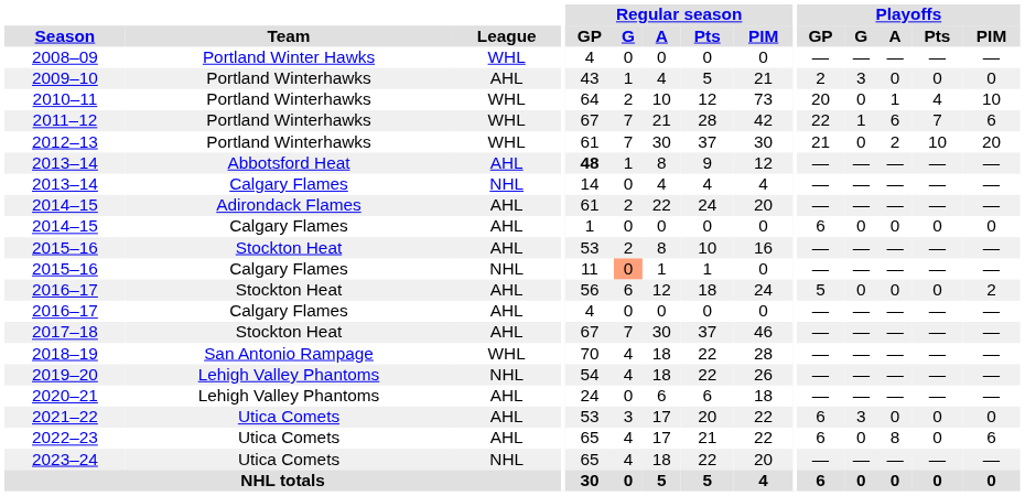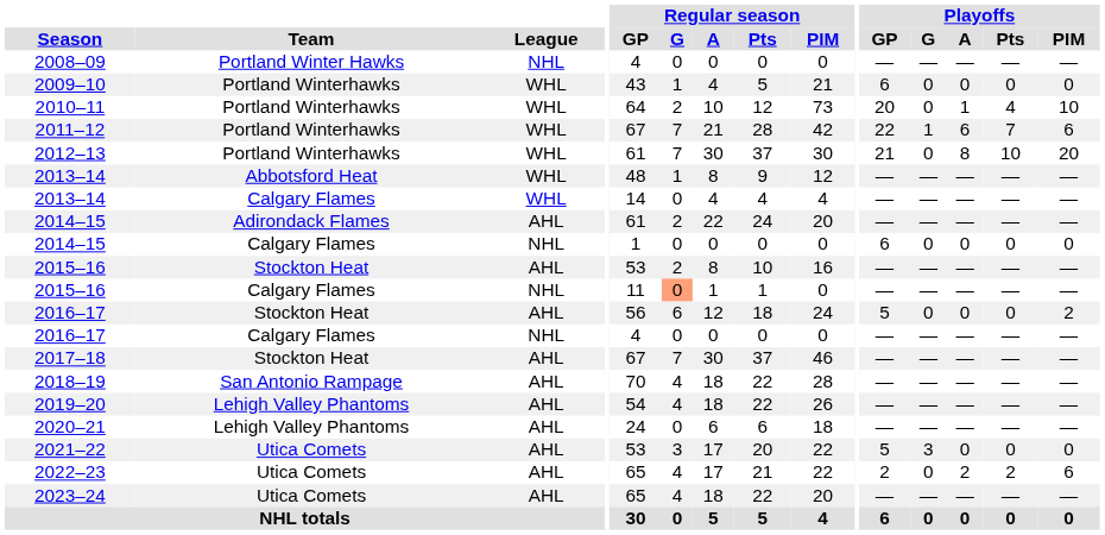2008–09 | League: WHL -> NHL
2009–10 | League: AHL -> WHL
2009–10 | Playoffs / GP: 2 -> 6
2009–10 | Playoffs / G: 3 -> 0
2012–13 | Playoffs / A: 2 -> 8
2013–14 / Abbotsford Heat | League: AHL -> WHL
2013–14 / Abbotsford Heat | Regular season / GP: bold -> normal
2013–14 / Calgary Flames | League: NHL -> WHL
2014–15 / Calgary Flames | League: AHL -> NHL
2016–17 / Calgary Flames | League: AHL -> NHL
2018–19 | League: WHL -> AHL
2019–20 | League: NHL -> AHL
2021–22 | Playoffs / GP: 6 -> 5
2022–23 | Playoffs / GP: 6 -> 2
2022–23 | Playoffs / A: 8 -> 2
2022–23 | Playoffs / Pts: 0 -> 2
2023–24 | League: NHL -> AHL
